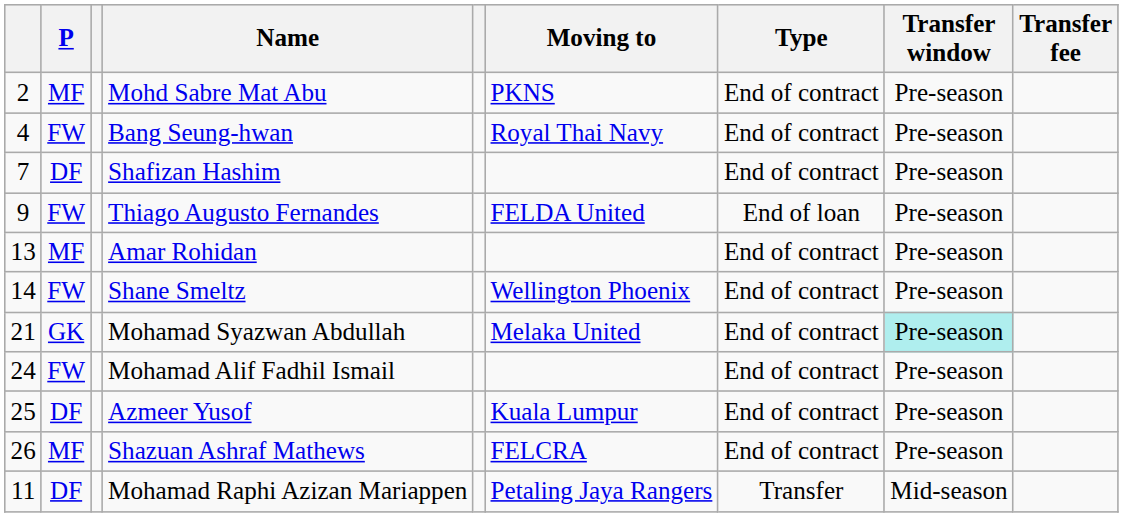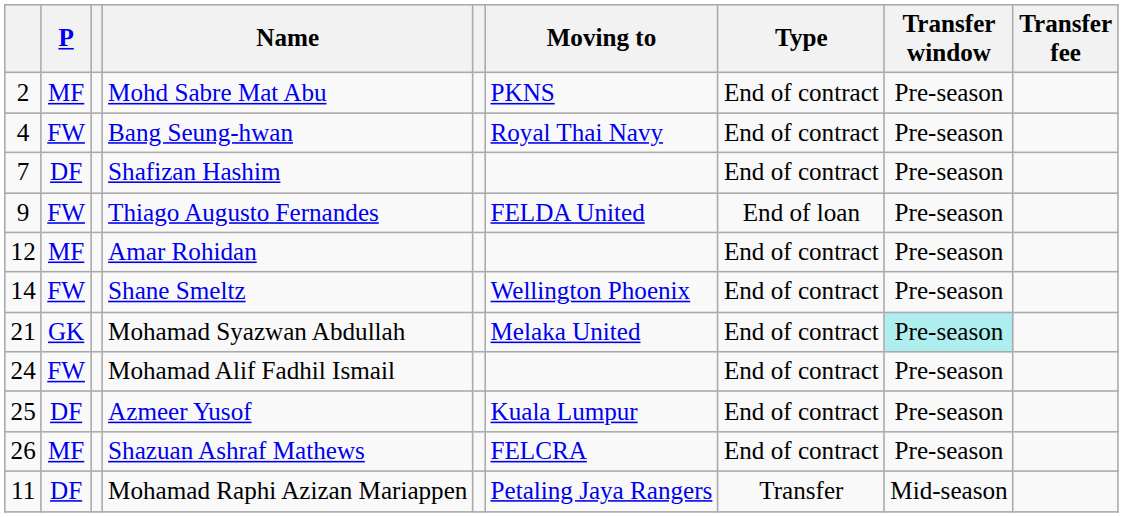Amar Rohidan | column 1: 13 -> 12
